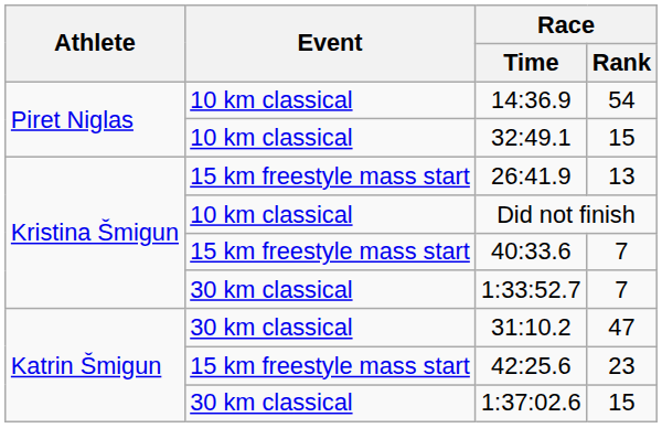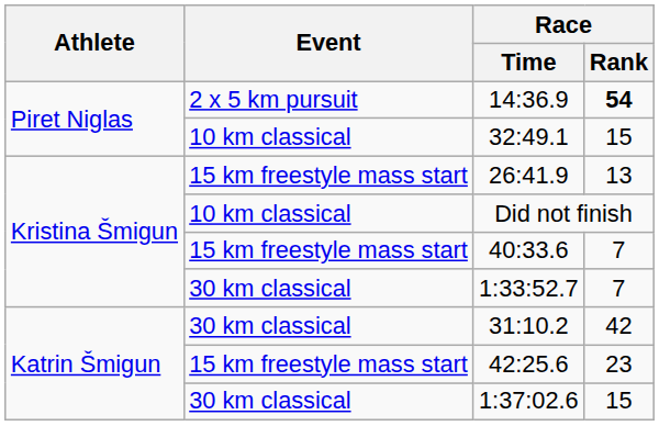14:36.9 | Event: 10 km classical -> 2 x 5 km pursuit
14:36.9 | Race / Rank: normal -> bold
31:10.2 | Race / Rank: 47 -> 42
